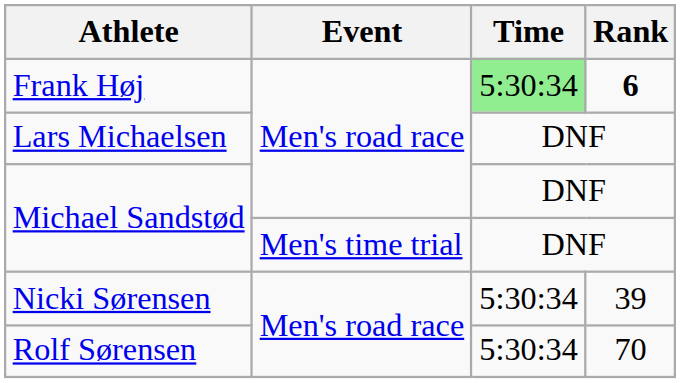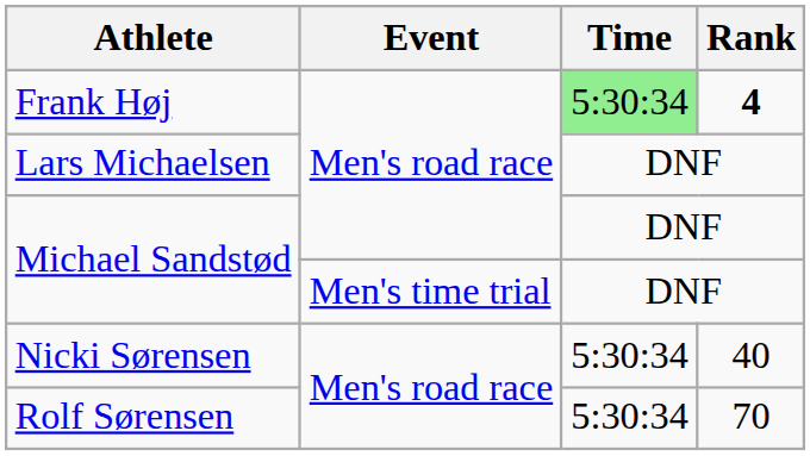Frank Høj | Rank: 6 -> 4
Nicki Sørensen | Rank: 39 -> 40
